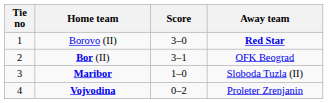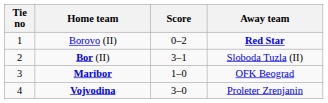Borovo (II) | Score: 3–0 -> 0–2
Bor (II) | Away team: OFK Beograd -> Sloboda Tuzla (II)
Maribor | Away team: Sloboda Tuzla (II) -> OFK Beograd
Vojvodina | Score: 0–2 -> 3–0
